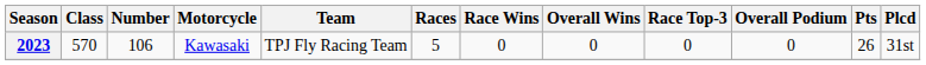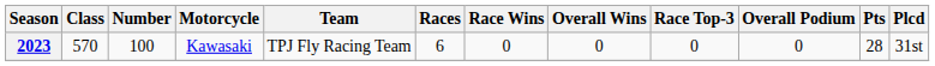2023 | Number: 106 -> 100
2023 | Races: 5 -> 6
2023 | Pts: 26 -> 28
